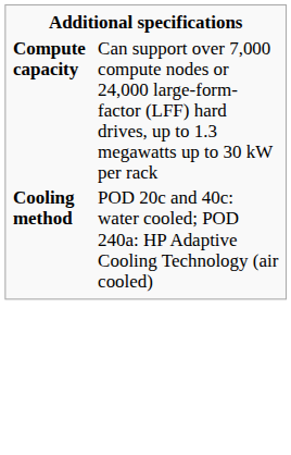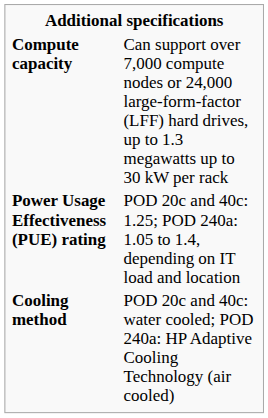+ row: Power Usage Effectiveness (PUE) rating | POD 20c and 40c: 1.25; POD 240a: 1.05 to 1.4, depending on IT load and location
